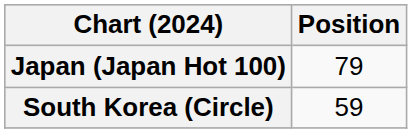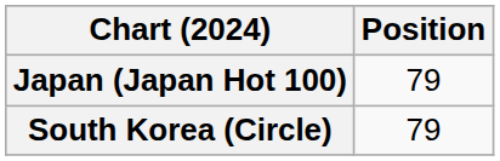South Korea (Circle) | Position: 59 -> 79
